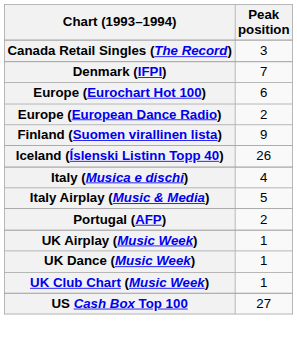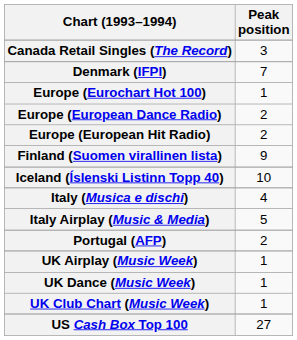Europe (Eurochart Hot 100) | Peak position: 6 -> 1
+ row: Europe (European Hit Radio) | 2
Iceland (Íslenski Listinn Topp 40) | Peak position: 26 -> 10
